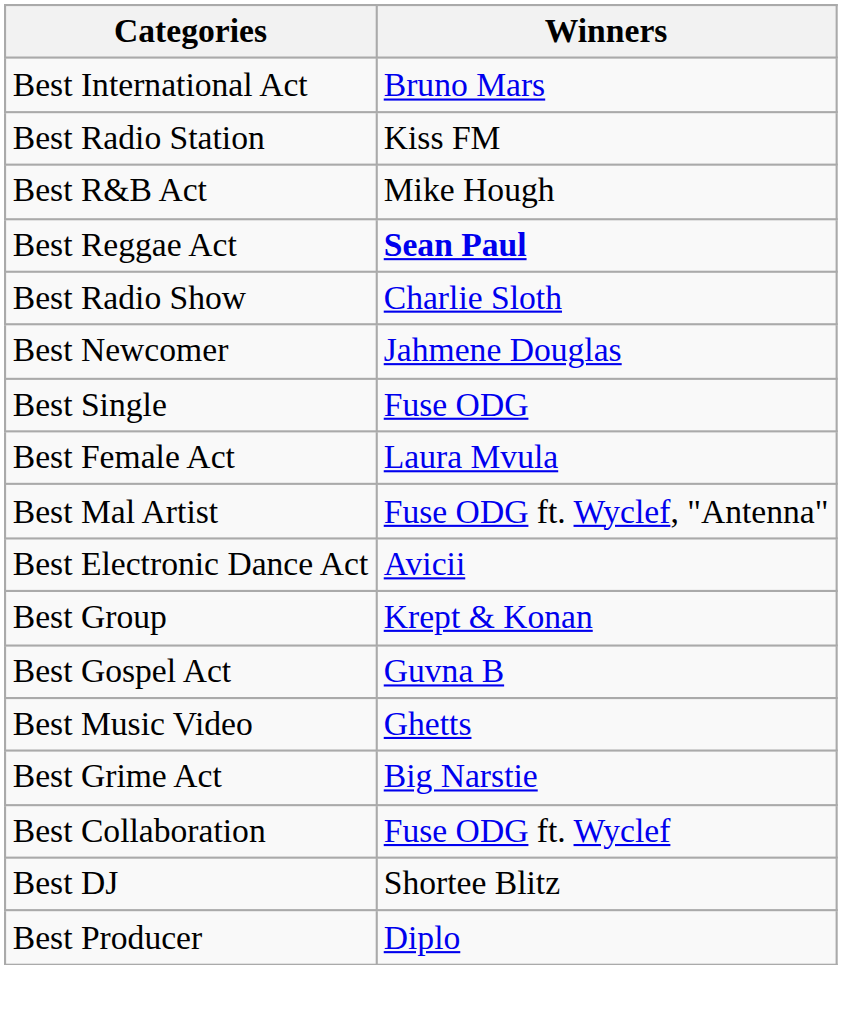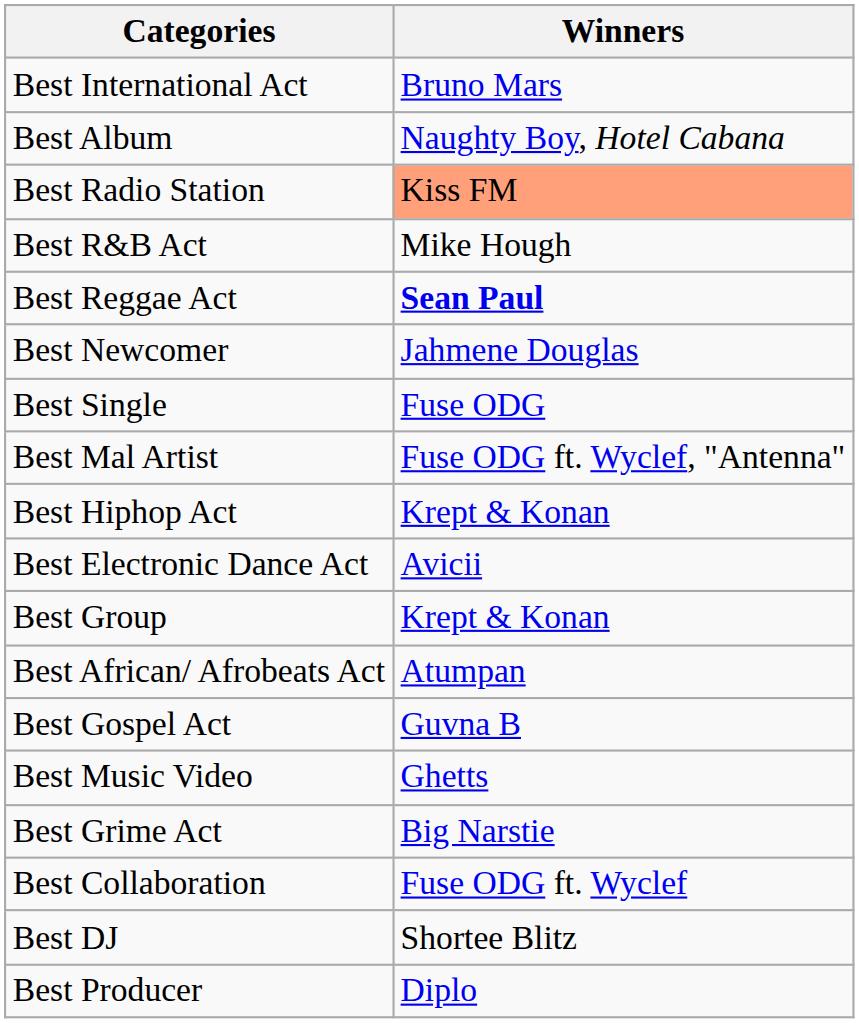+ row: Best Album | Naughty Boy, Hotel Cabana
Best Radio Station | Winners: no background -> lightsalmon background
- row: Best Radio Show | Charlie Sloth
- row: Best Female Act | Laura Mvula
+ row: Best Hiphop Act | Krept & Konan
+ row: Best African/ Afrobeats Act | Atumpan
